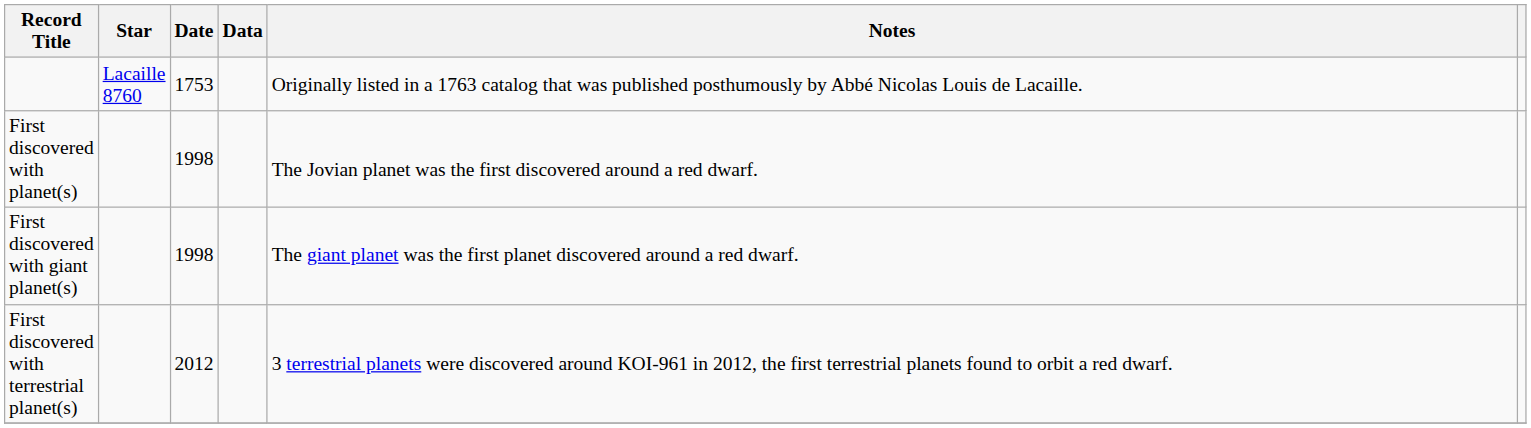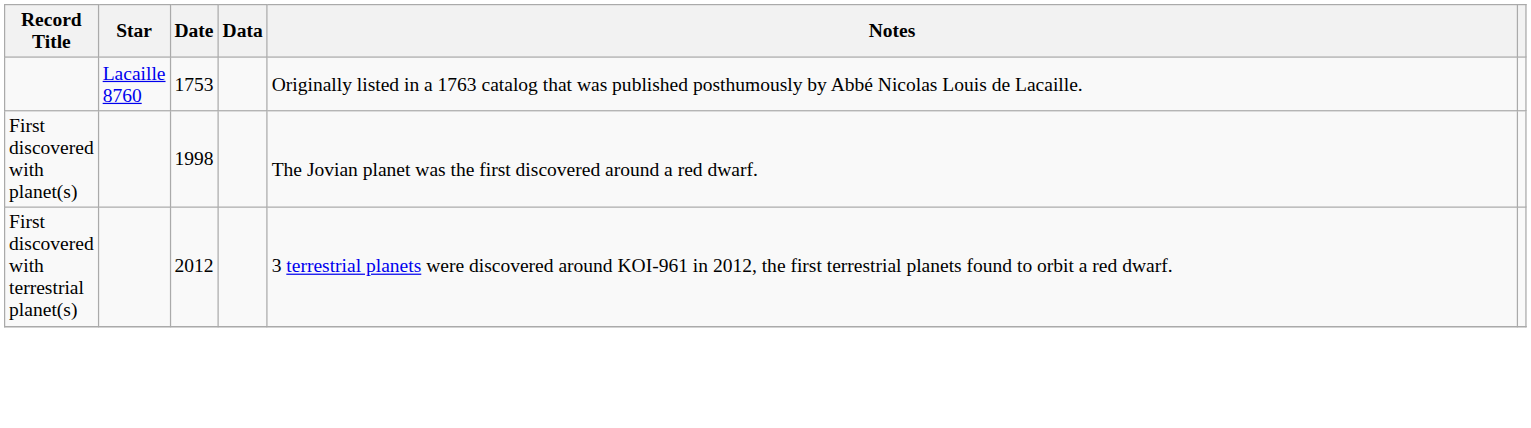- row: First discovered with giant planet(s) | 1998 | The giant planet was the first planet discovered around a red dwarf.
